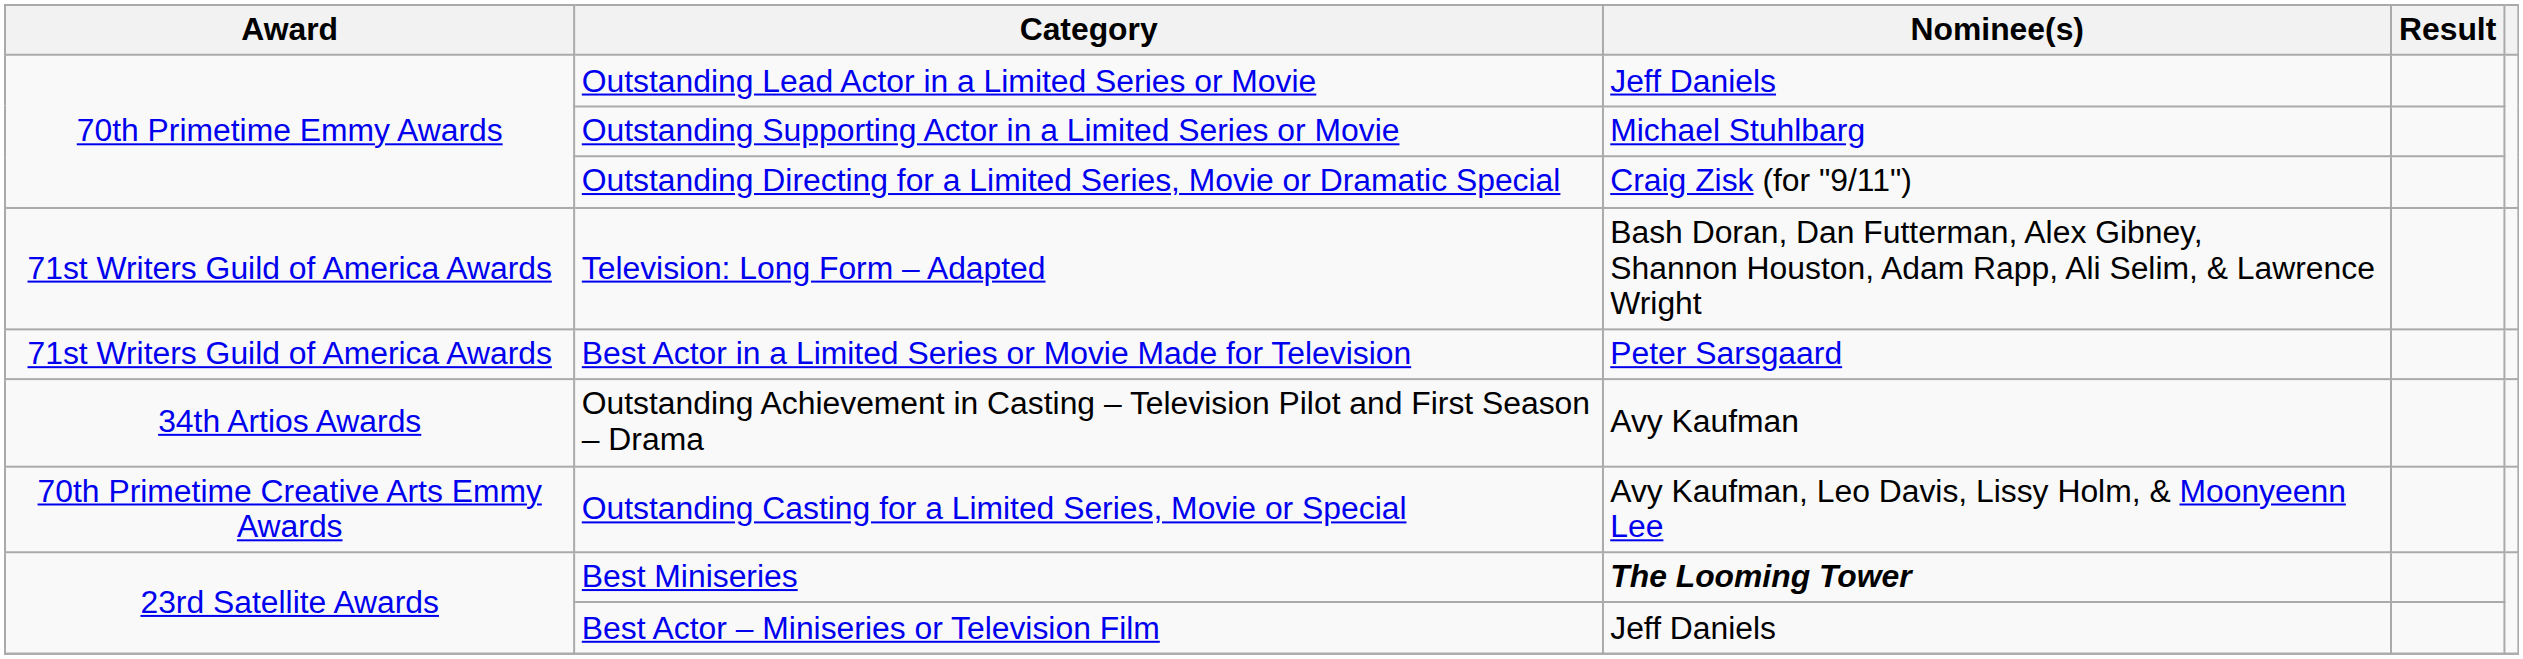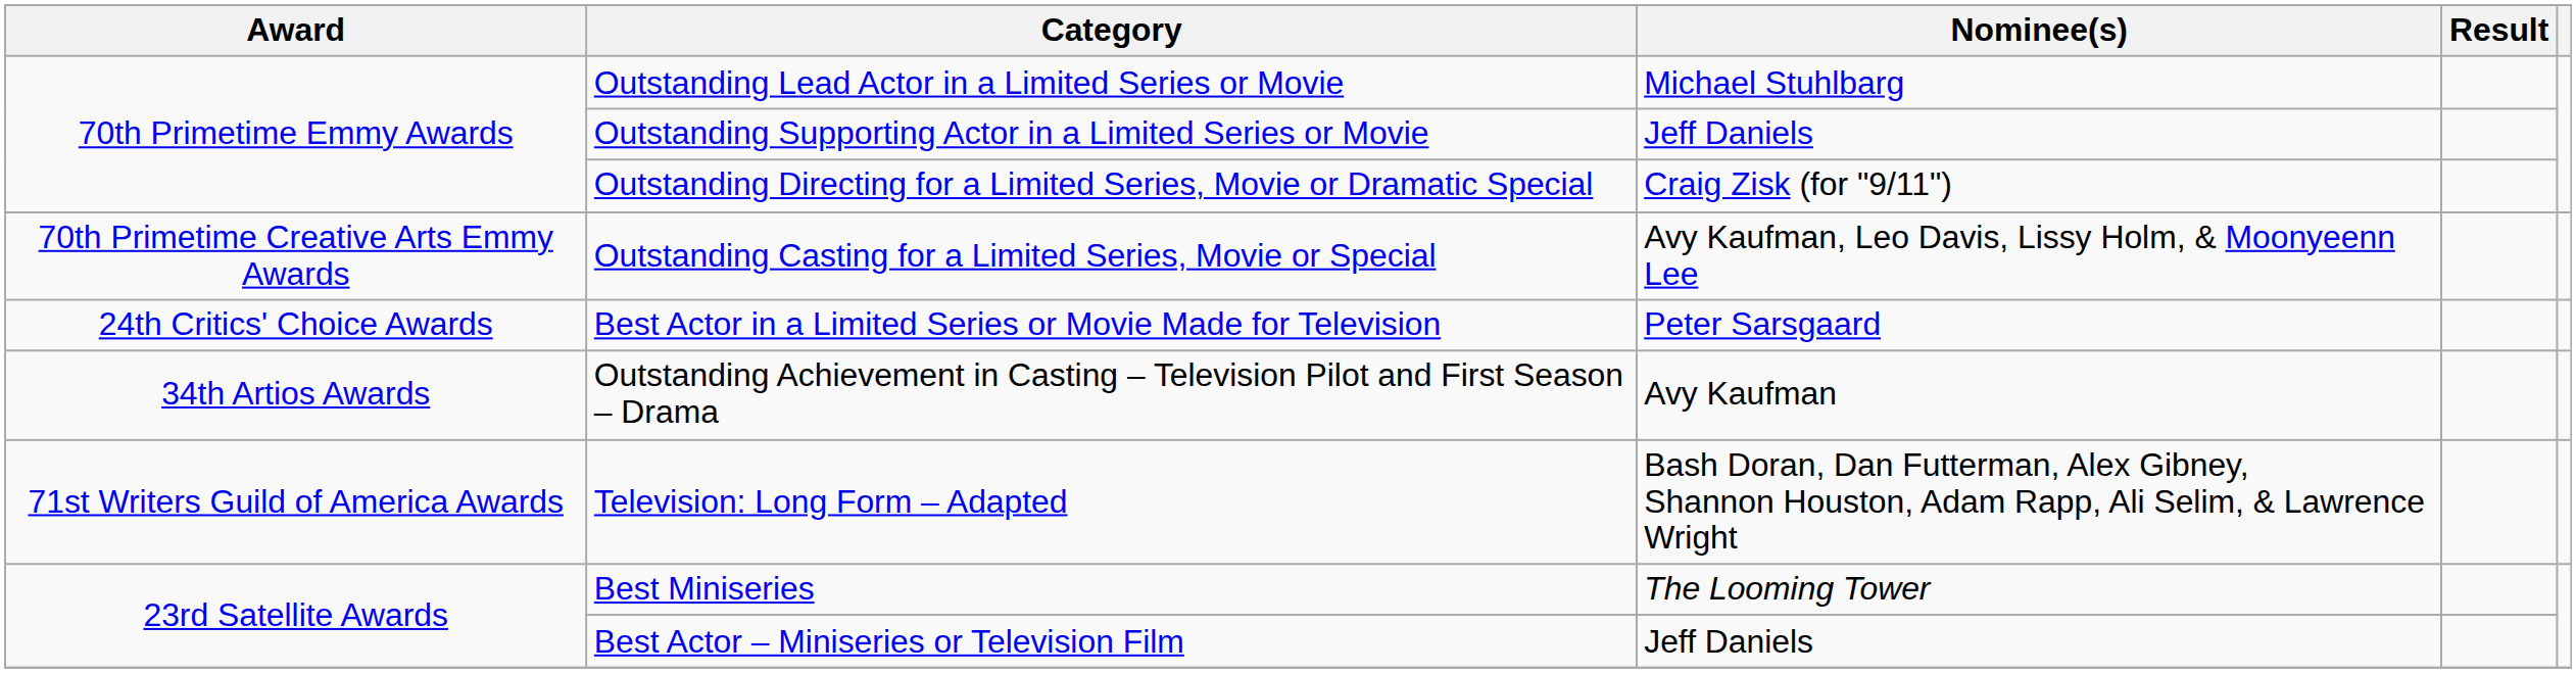Outstanding Lead Actor in a Limited Series or Movie | Nominee(s): Jeff Daniels -> Michael Stuhlbarg
Outstanding Supporting Actor in a Limited Series or Movie | Nominee(s): Michael Stuhlbarg -> Jeff Daniels
rows swapped: Outstanding Casting for a Limited Series, Movie or Special <-> Television: Long Form – Adapted
Best Actor in a Limited Series or Movie Made for Television | Award: 71st Writers Guild of America Awards -> 24th Critics' Choice Awards
Best Miniseries | Nominee(s): bold -> normal
